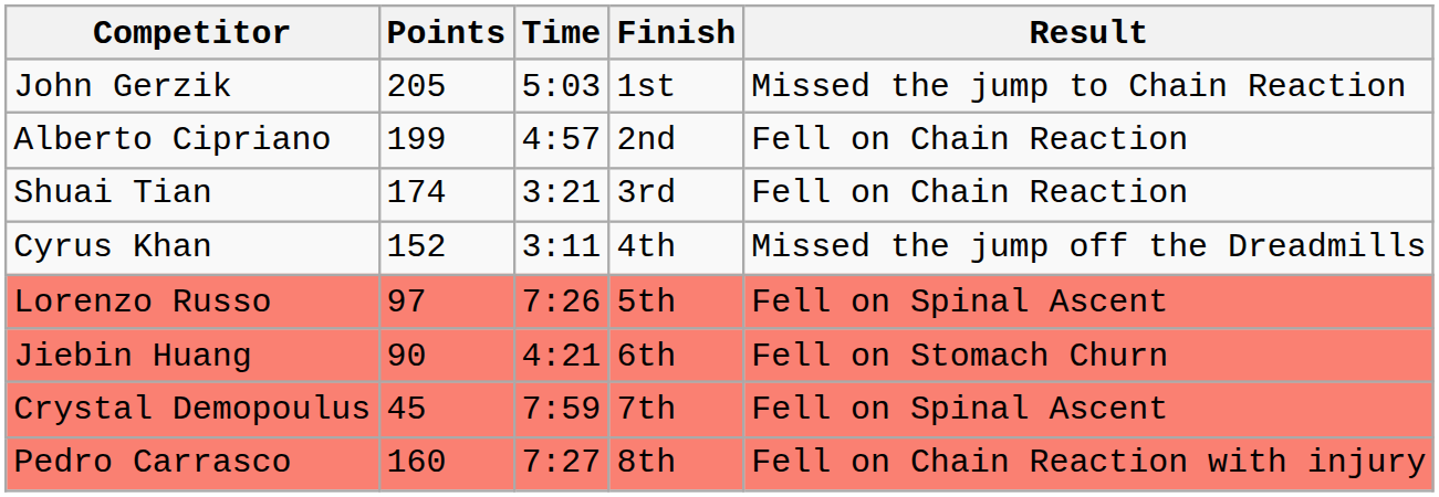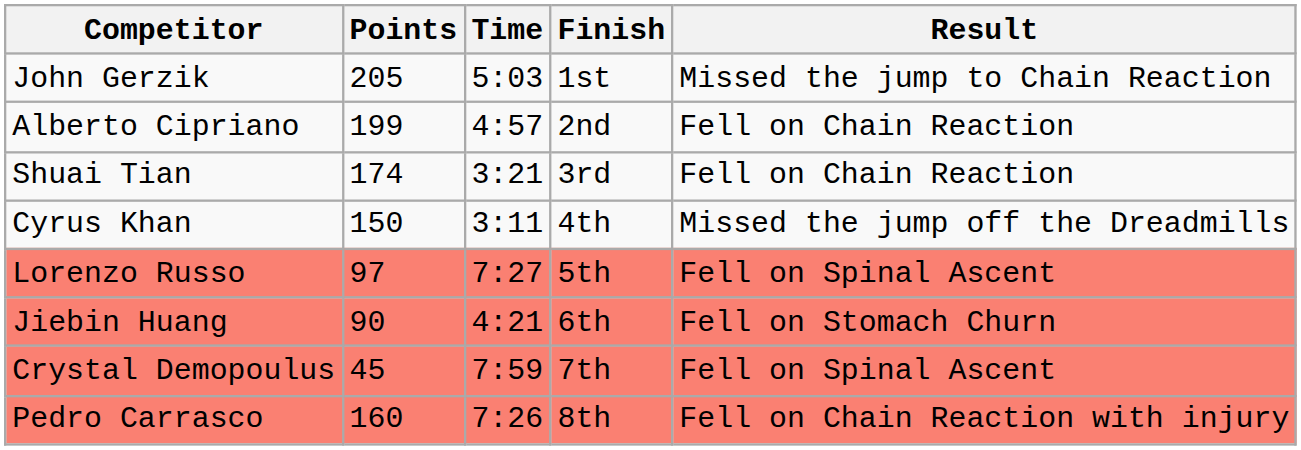Cyrus Khan | Points: 152 -> 150
Lorenzo Russo | Time: 7:26 -> 7:27
Pedro Carrasco | Time: 7:27 -> 7:26
